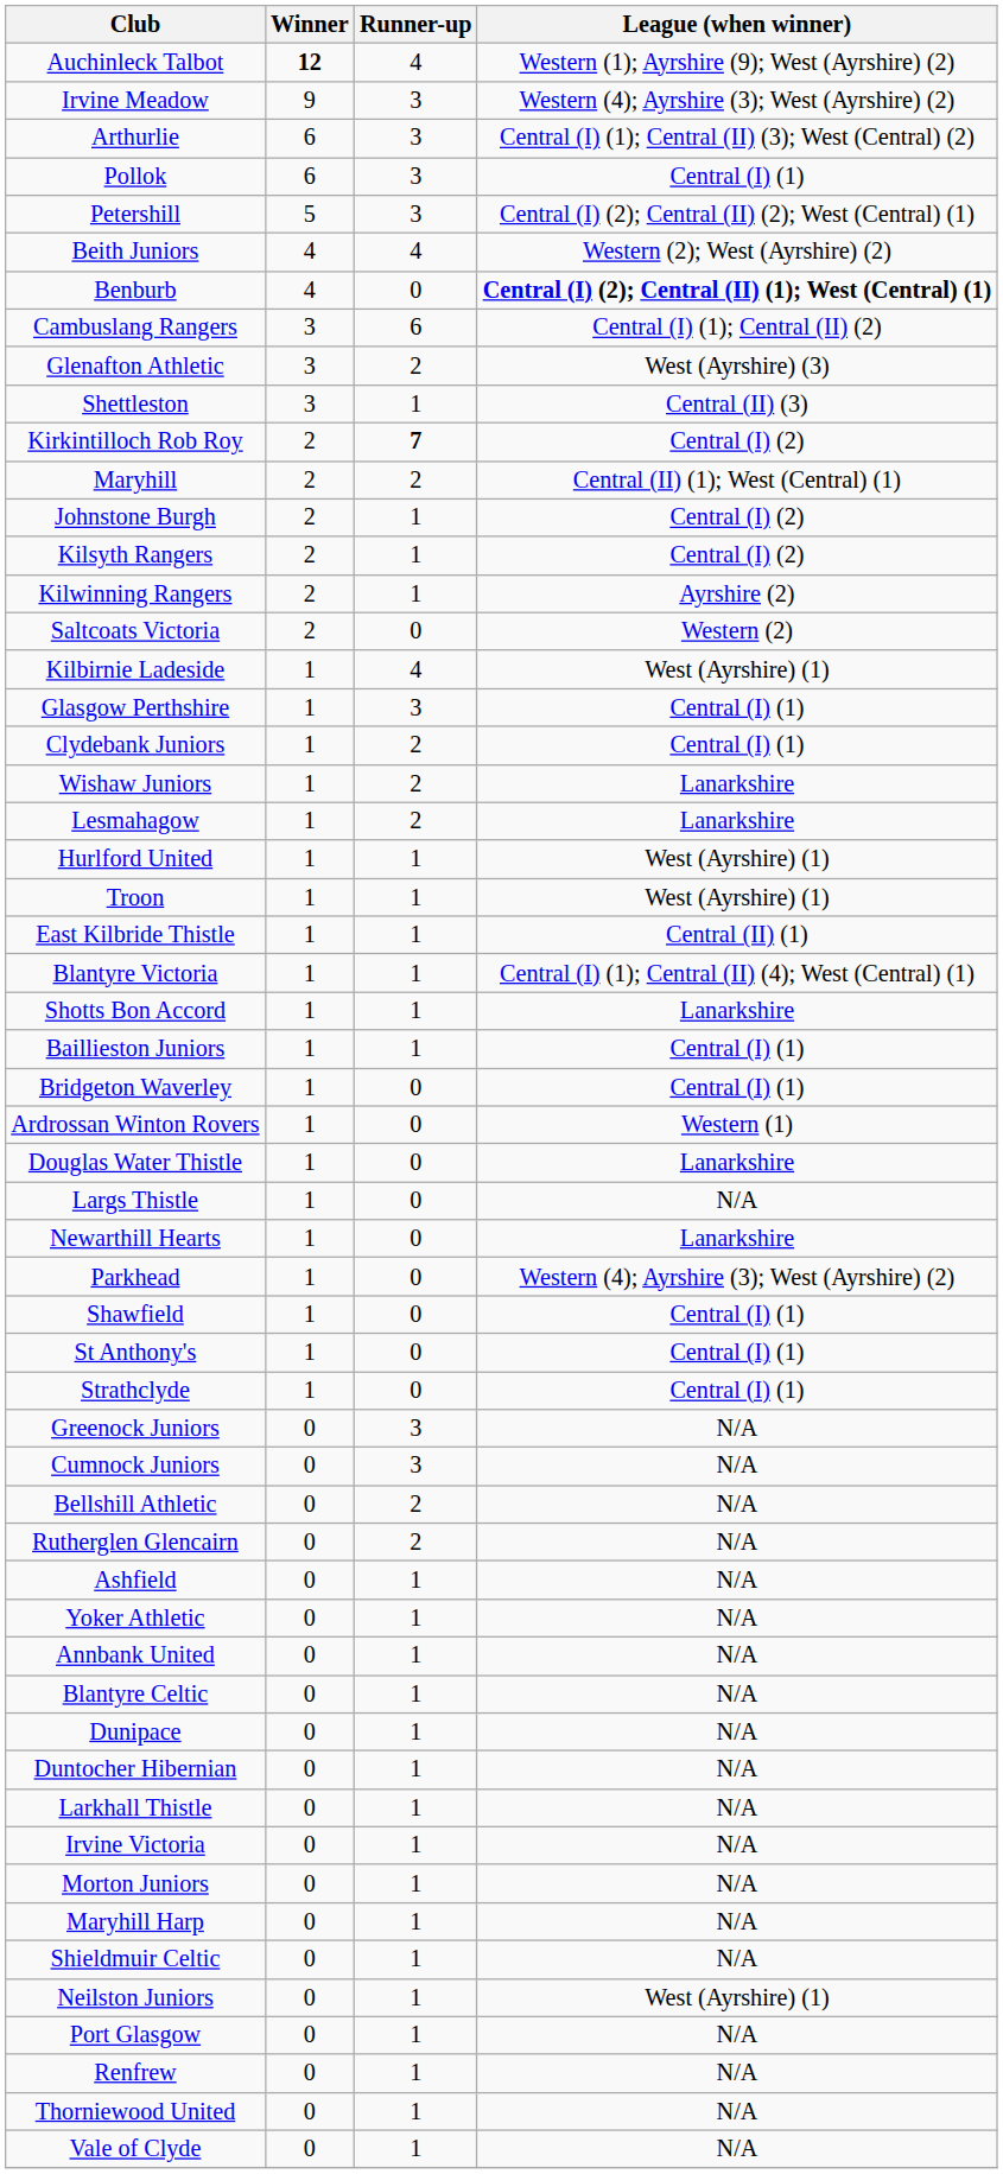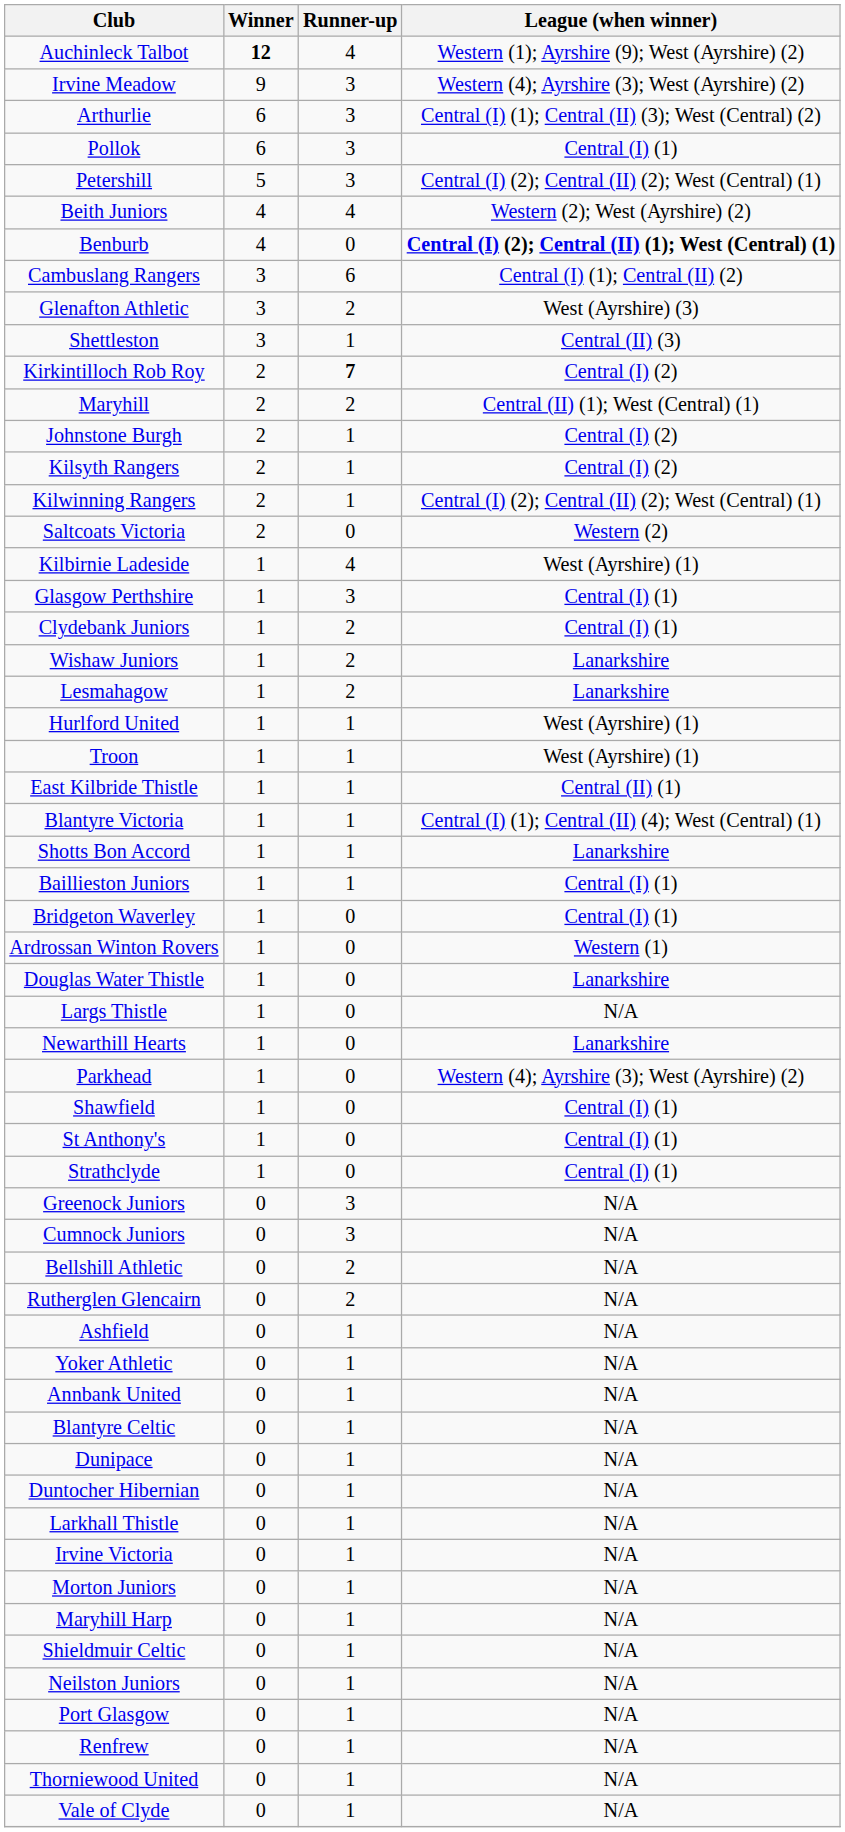Kilwinning Rangers | League (when winner): Ayrshire (2) -> Central (I) (2); Central (II) (2); West (Central) (1)
Neilston Juniors | League (when winner): West (Ayrshire) (1) -> N/A
